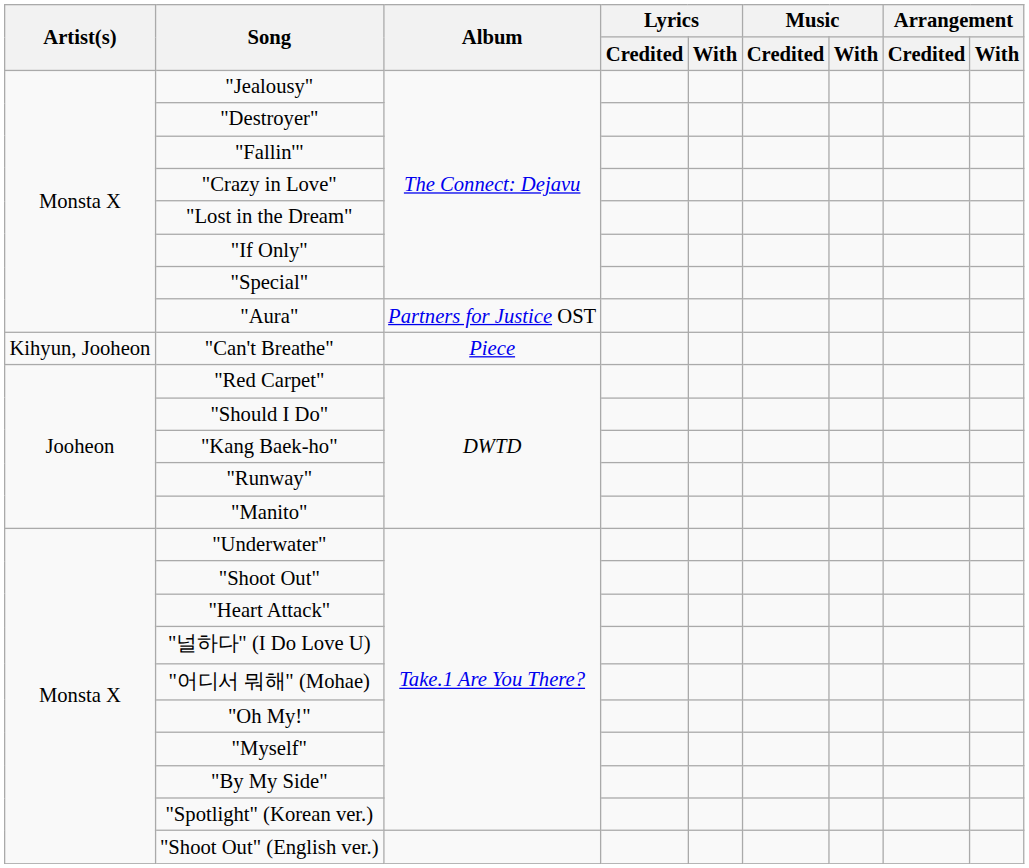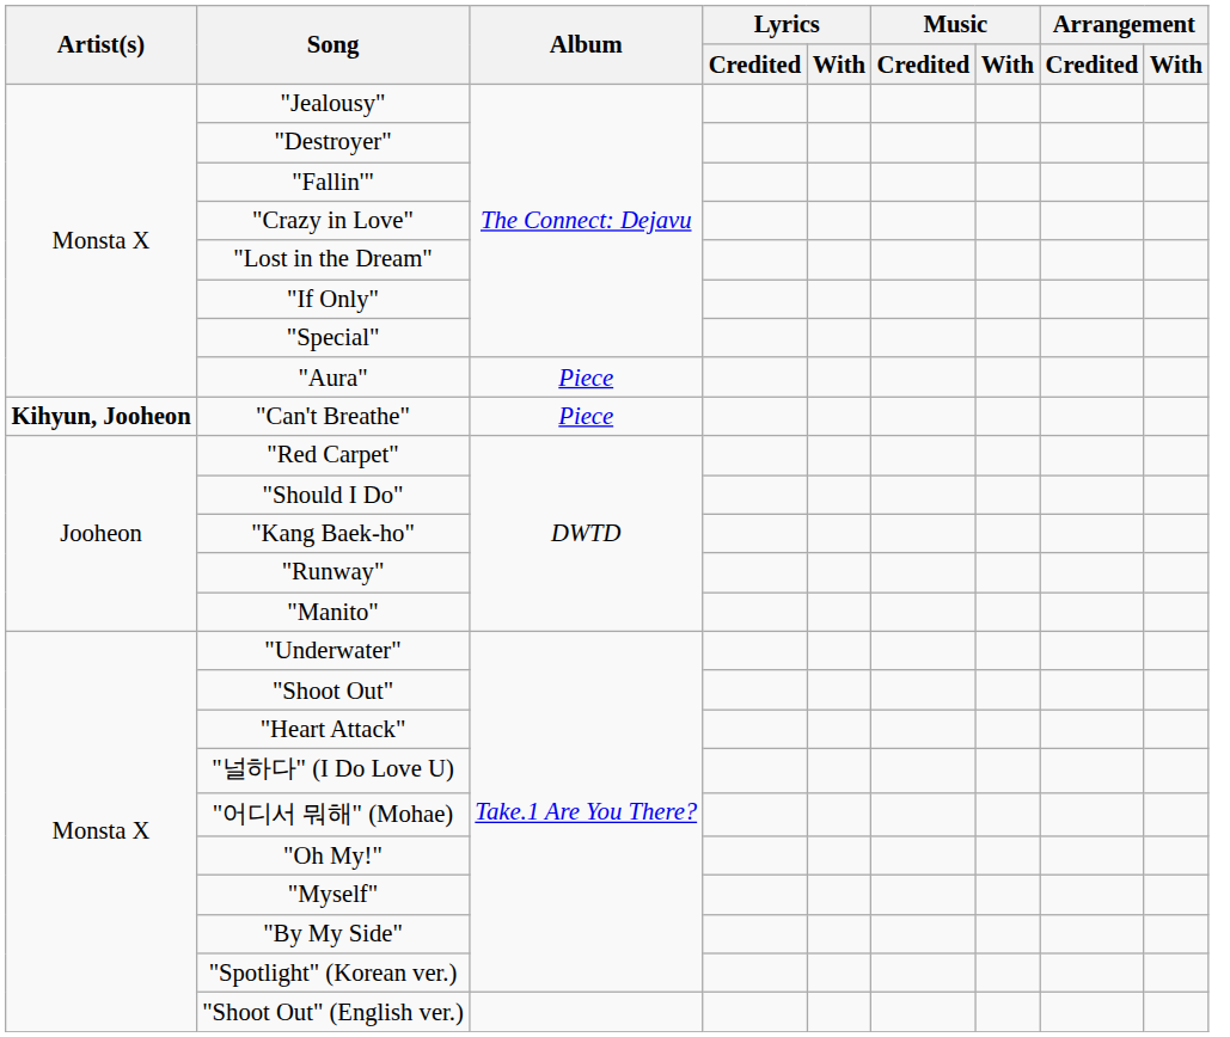"Aura" | Album: Partners for Justice OST -> Piece
"Can't Breathe" | Artist(s): normal -> bold
